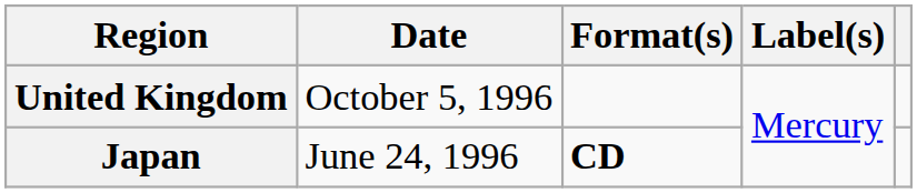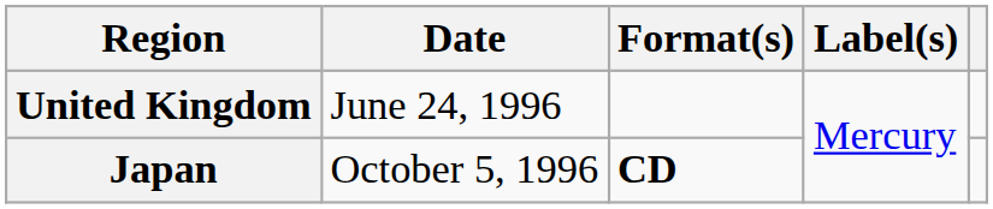United Kingdom | Date: October 5, 1996 -> June 24, 1996
Japan | Date: June 24, 1996 -> October 5, 1996
